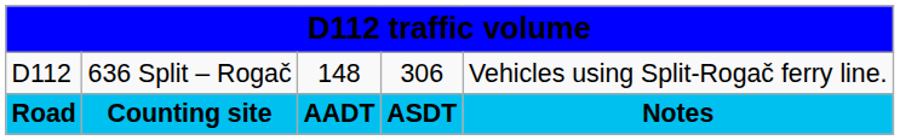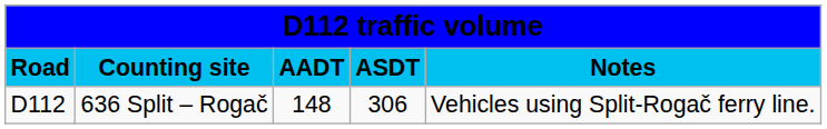rows swapped: Road <-> D112
